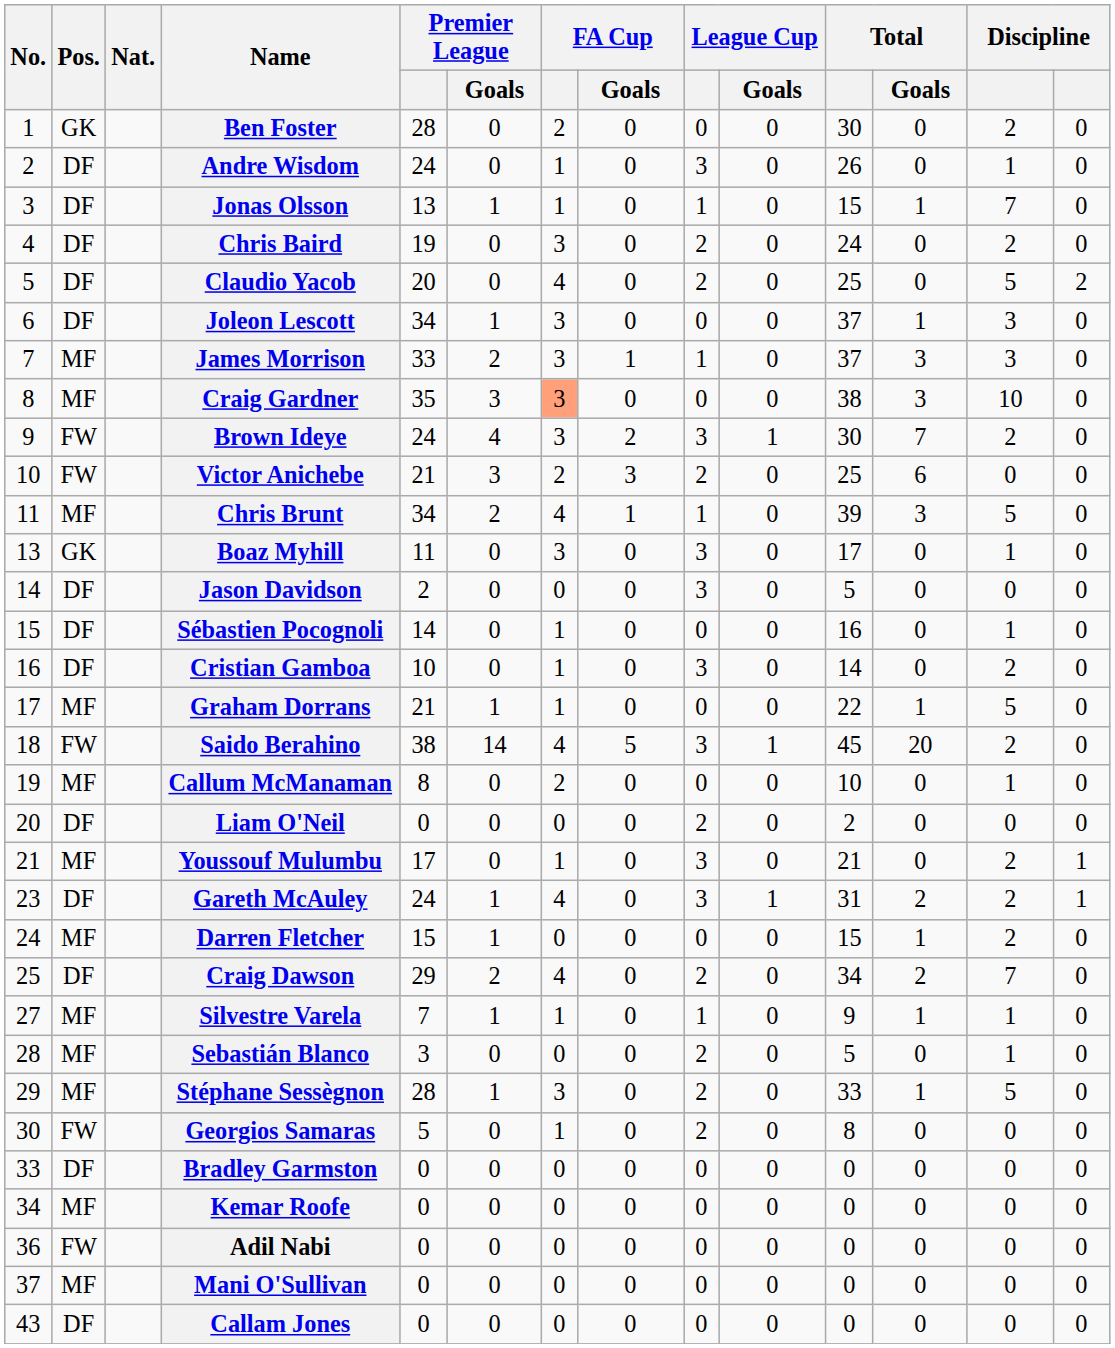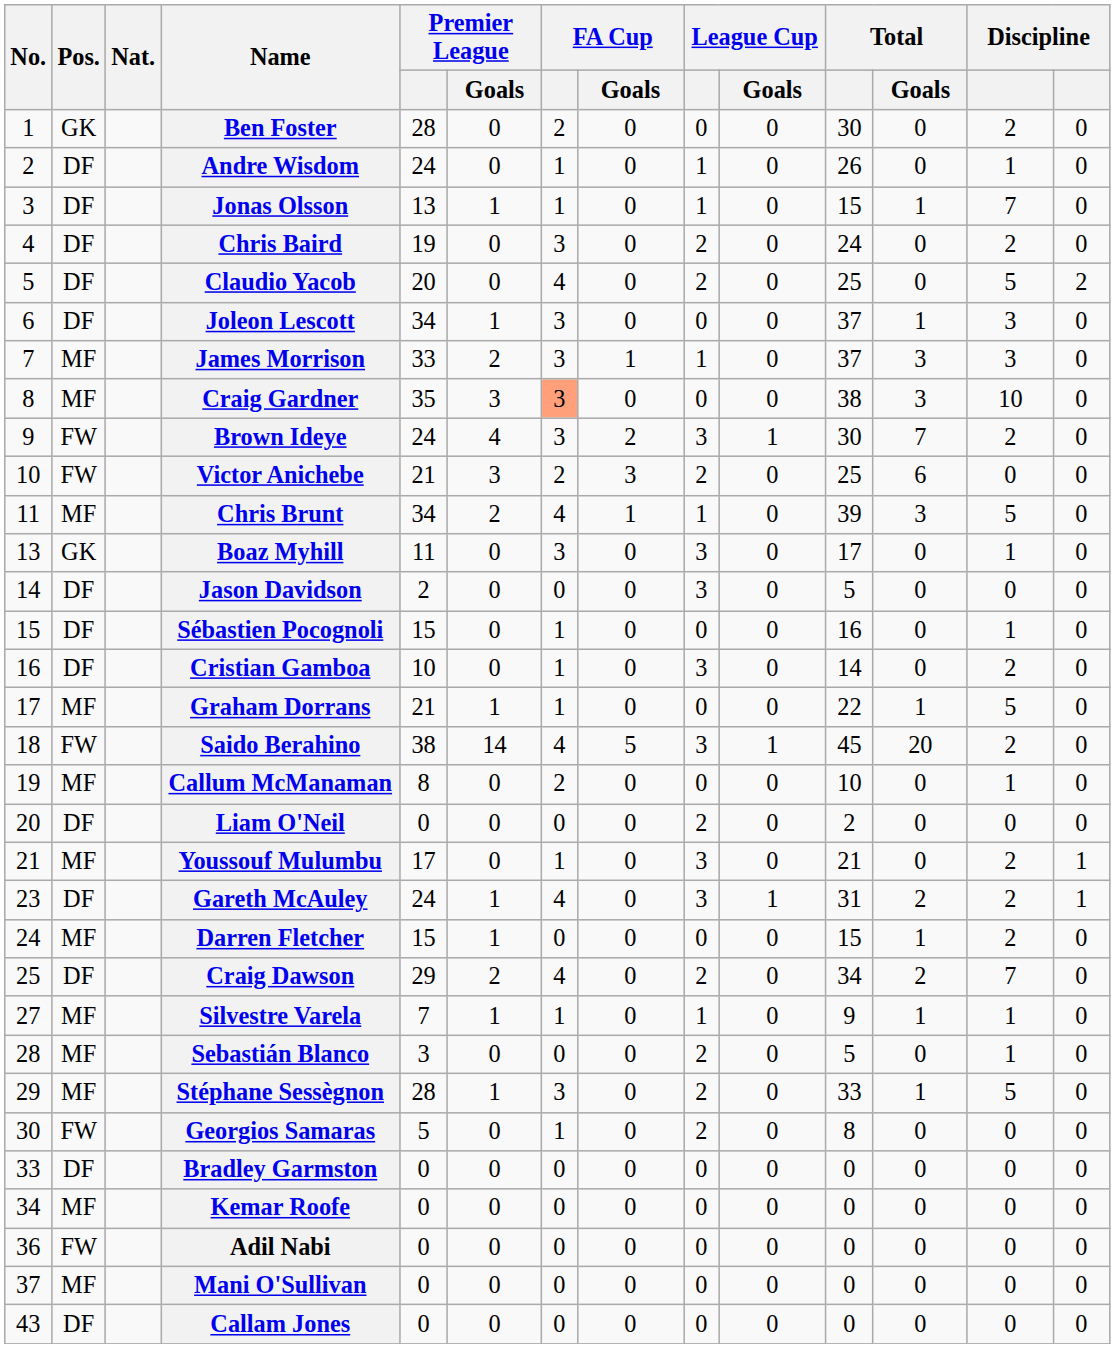Andre Wisdom | League Cup: 3 -> 1
Sébastien Pocognoli | Premier League: 14 -> 15
